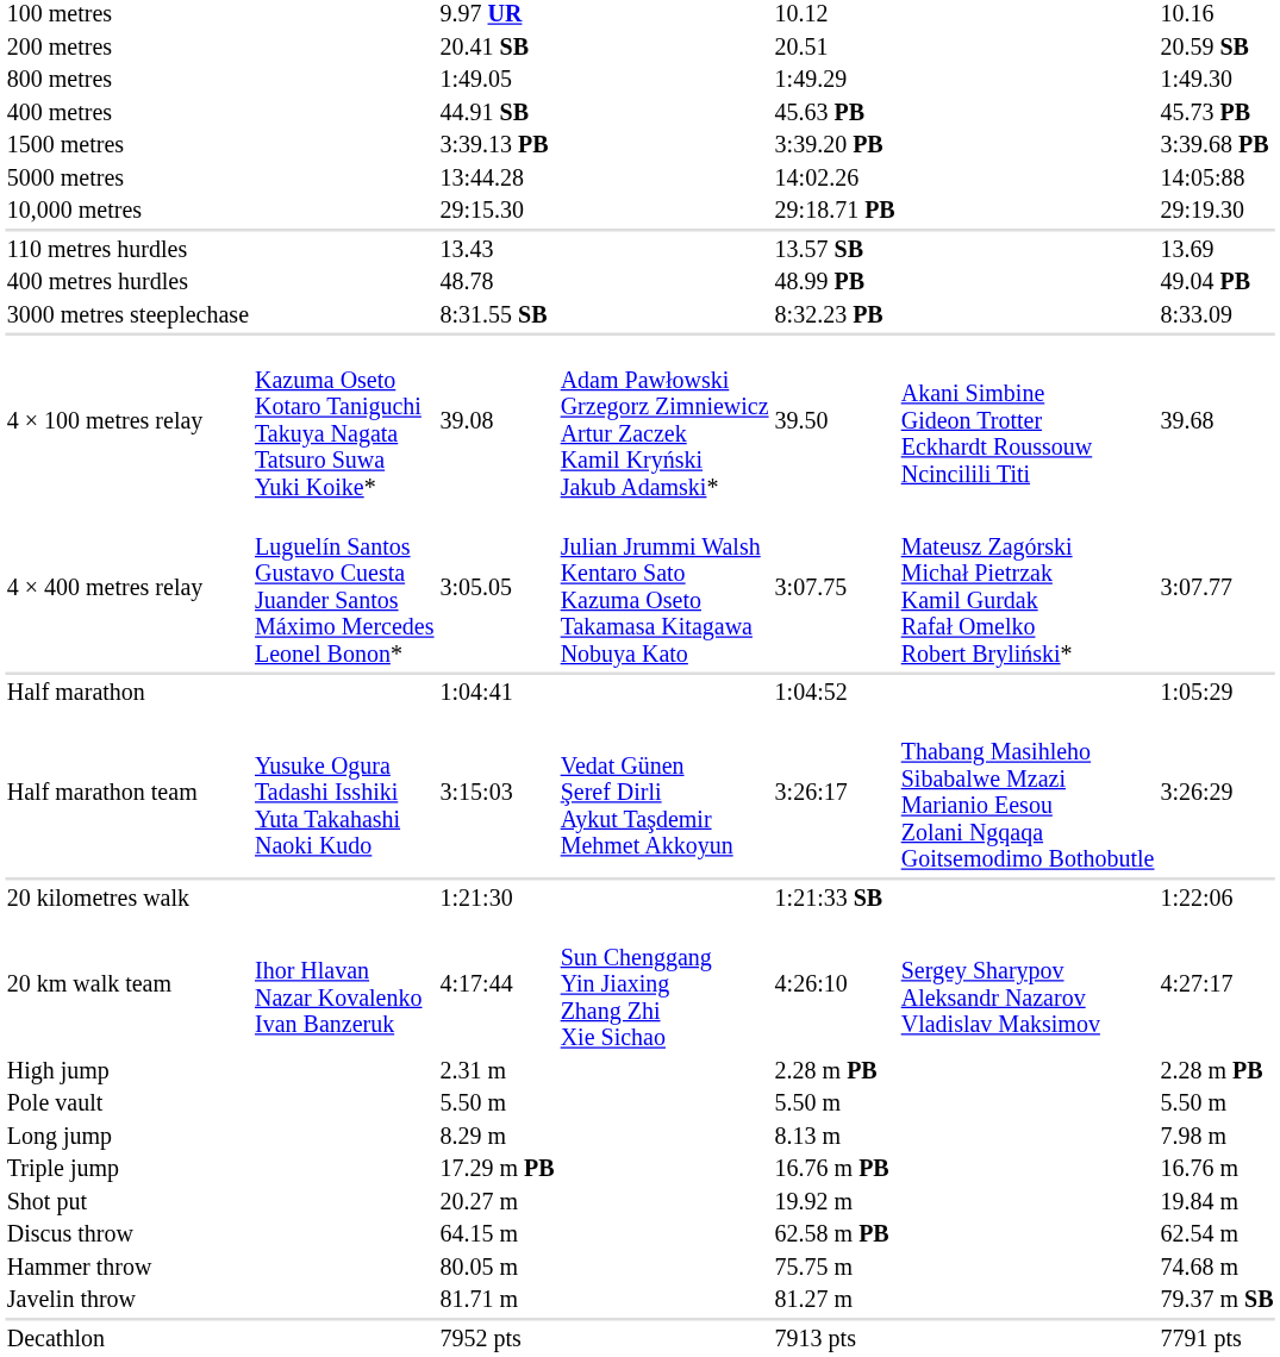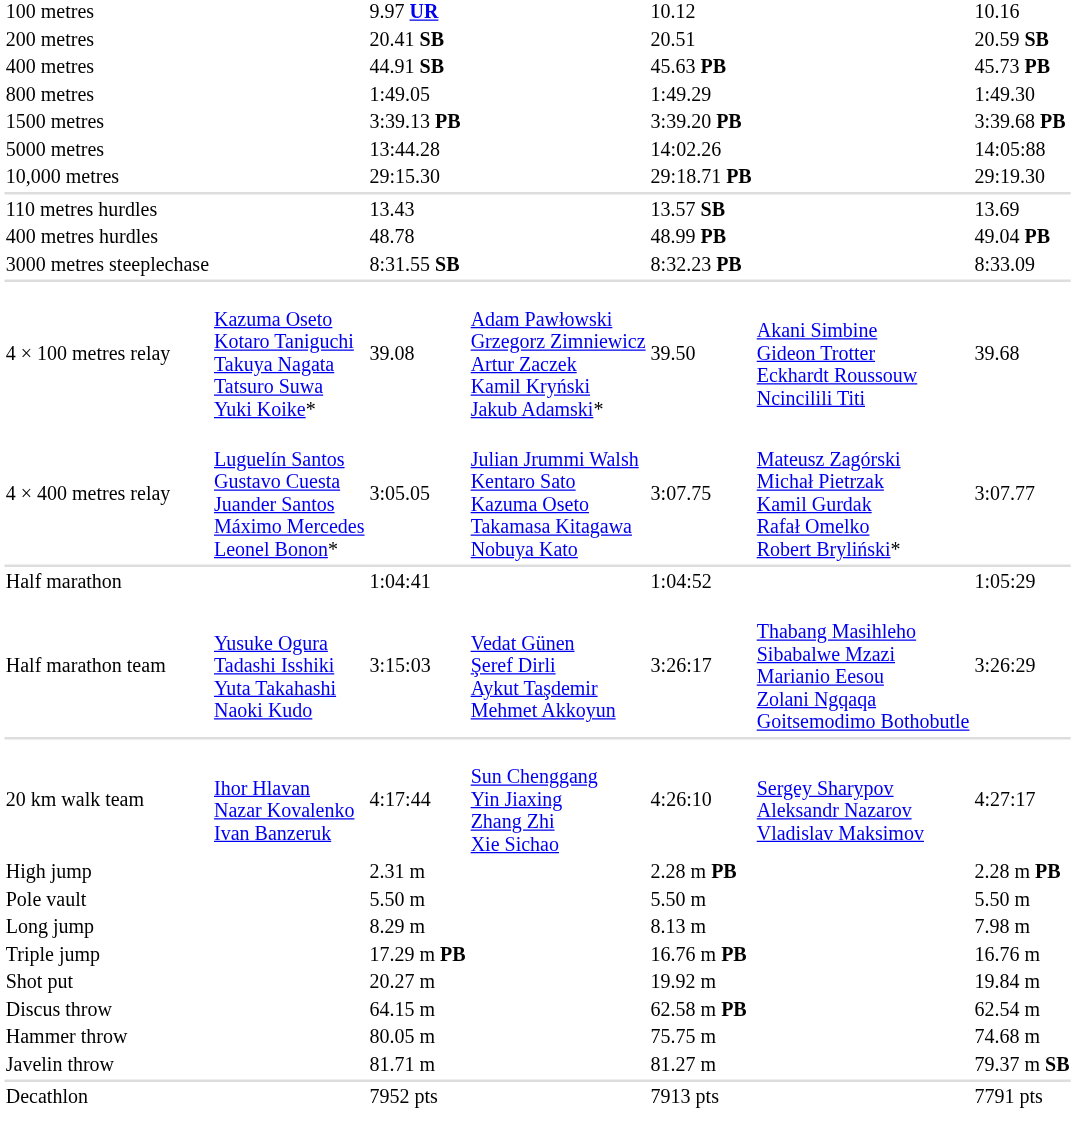rows swapped: 400 metres <-> 800 metres
- row: 20 kilometres walk | 1:21:30 | 1:21:33 SB | 1:22:06
